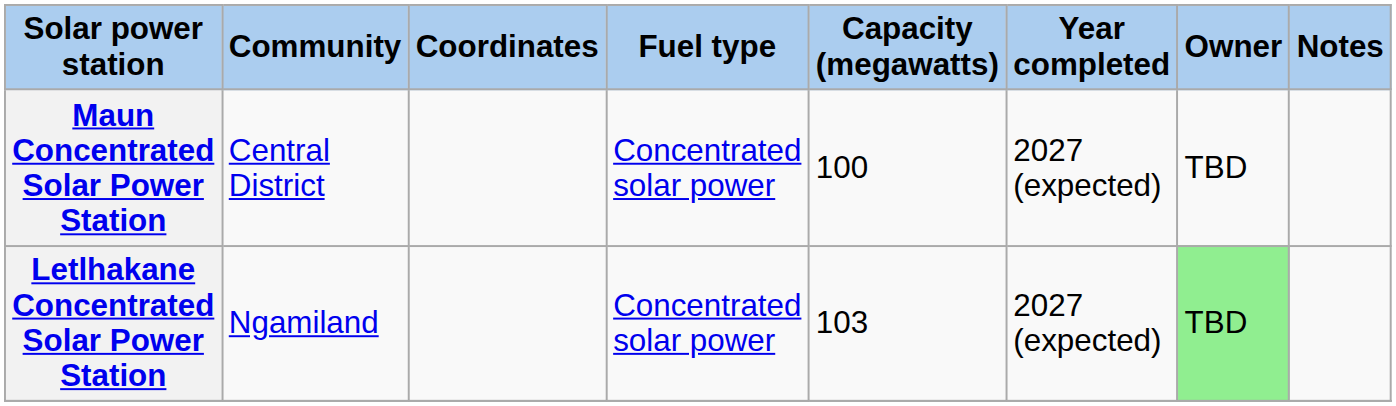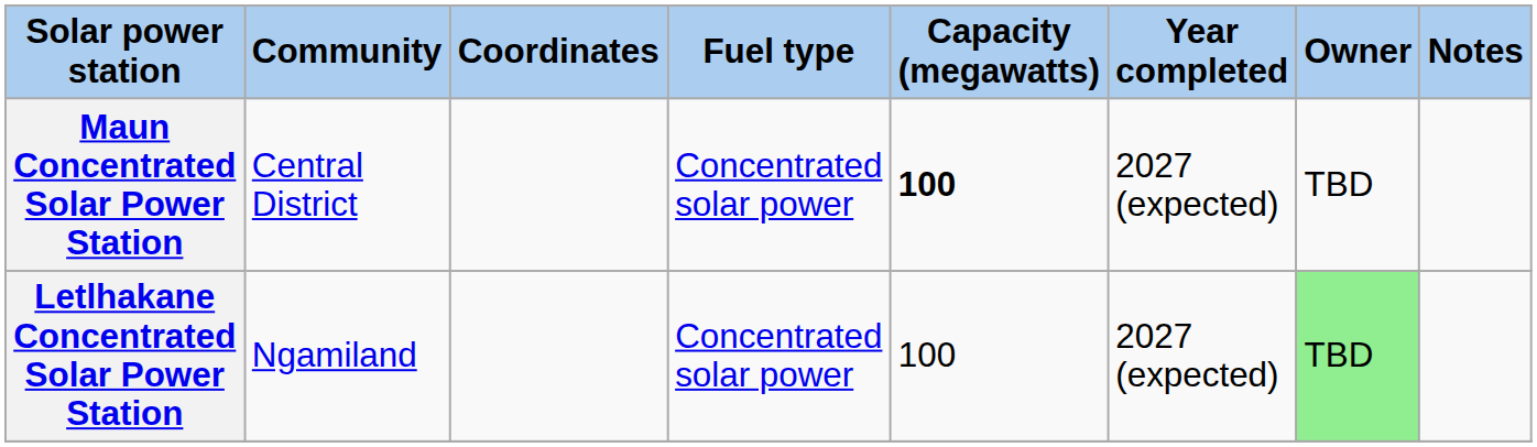Maun Concentrated Solar Power Station | Capacity (megawatts): normal -> bold
Letlhakane Concentrated Solar Power Station | Capacity (megawatts): 103 -> 100
